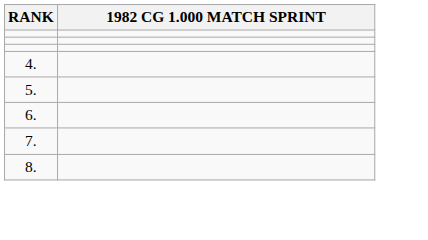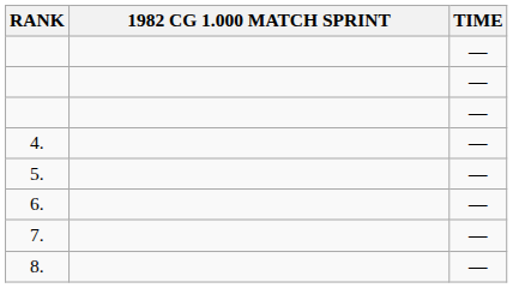+ column: TIME | — | — | — | — | — | — | — | —
